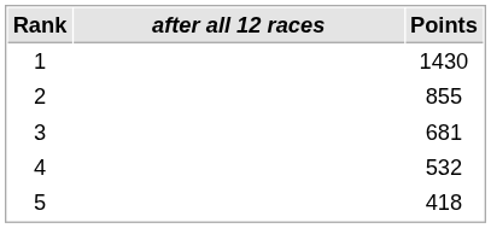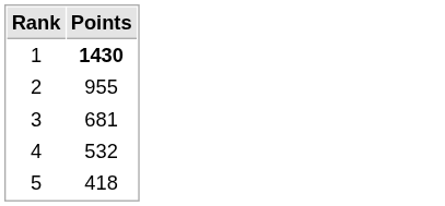- column: after all 12 races
1 | Points: normal -> bold
2 | Points: 855 -> 955
